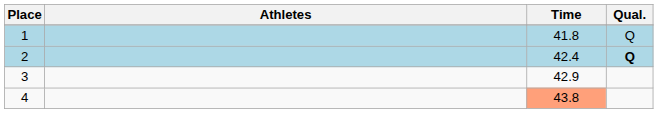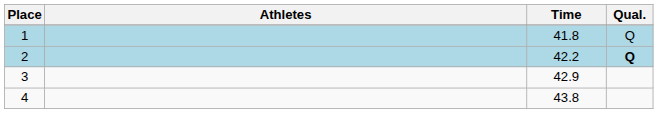2 | Time: 42.4 -> 42.2
4 | Time: lightsalmon background -> no background
